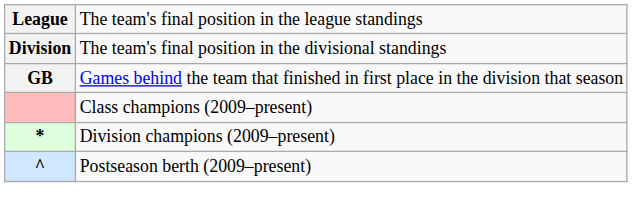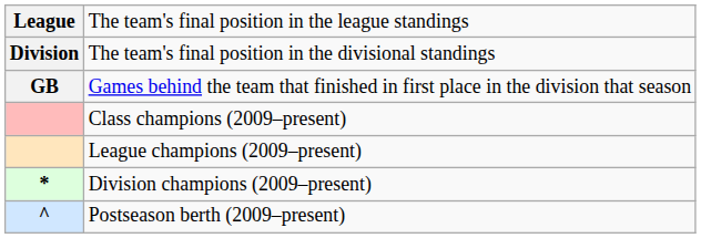+ row: League champions (2009–present)
